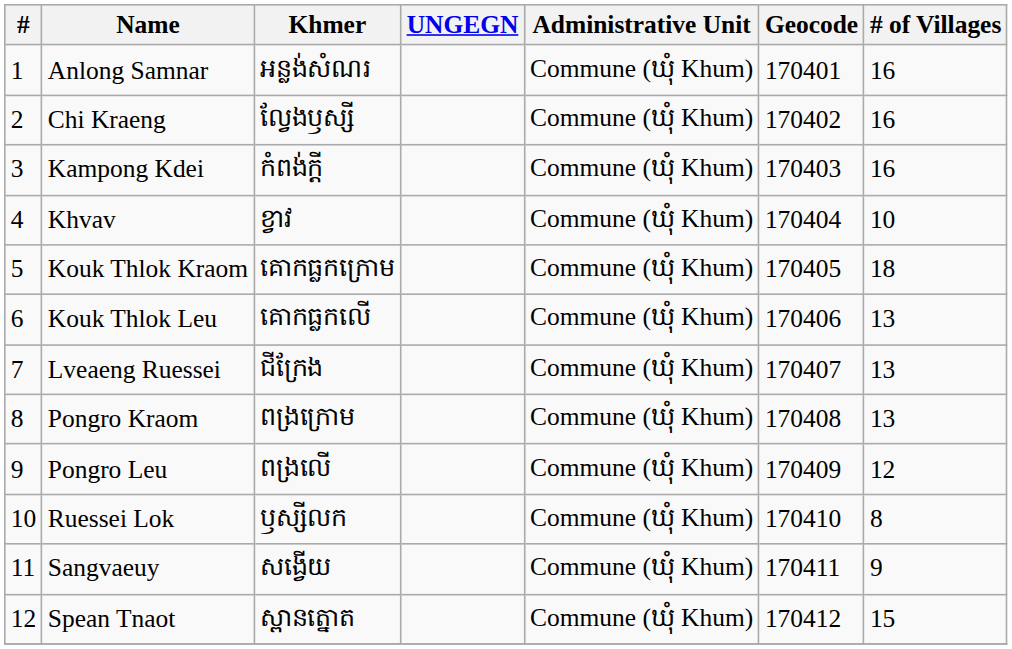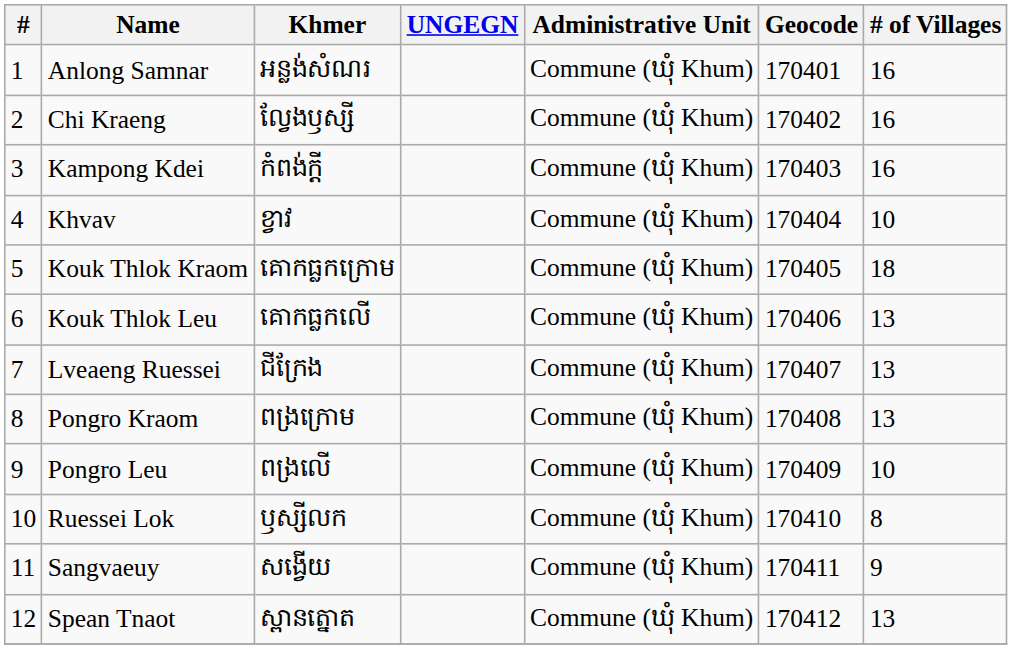Pongro Leu | # of Villages: 12 -> 10
Spean Tnaot | # of Villages: 15 -> 13
